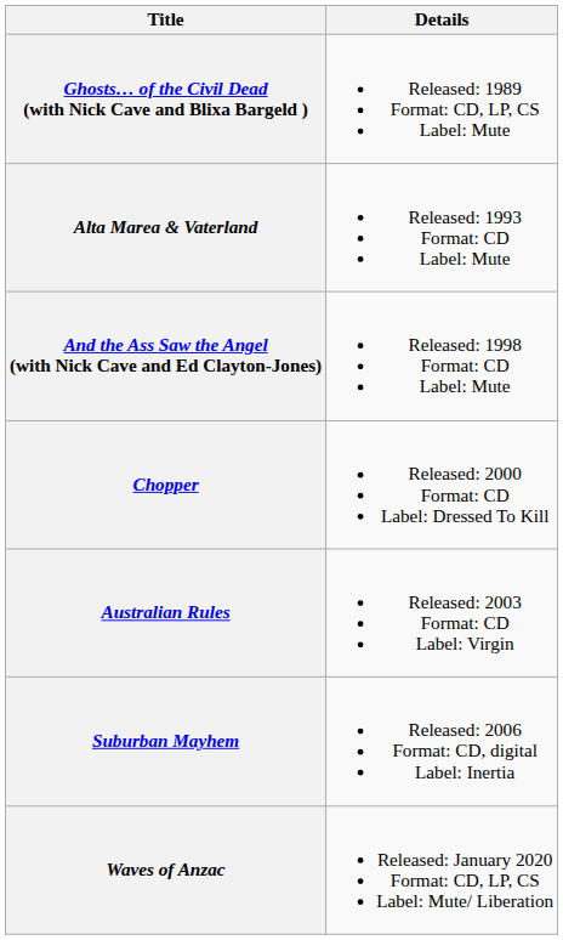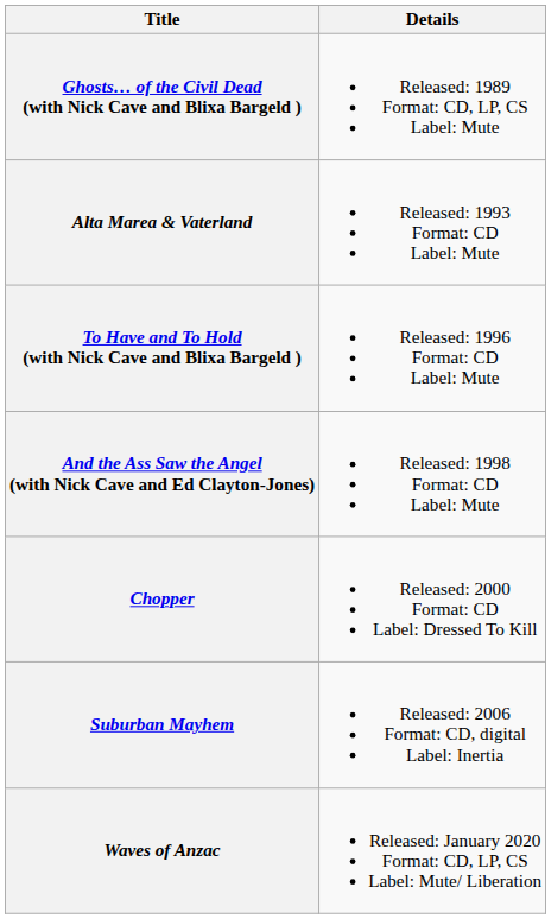+ row: To Have and To Hold (with Nick Cave and Blixa Bargeld ) | Released: 1996 Format: CD Label: Mute
- row: Australian Rules | Released: 2003 Format: CD Label: Virgin
